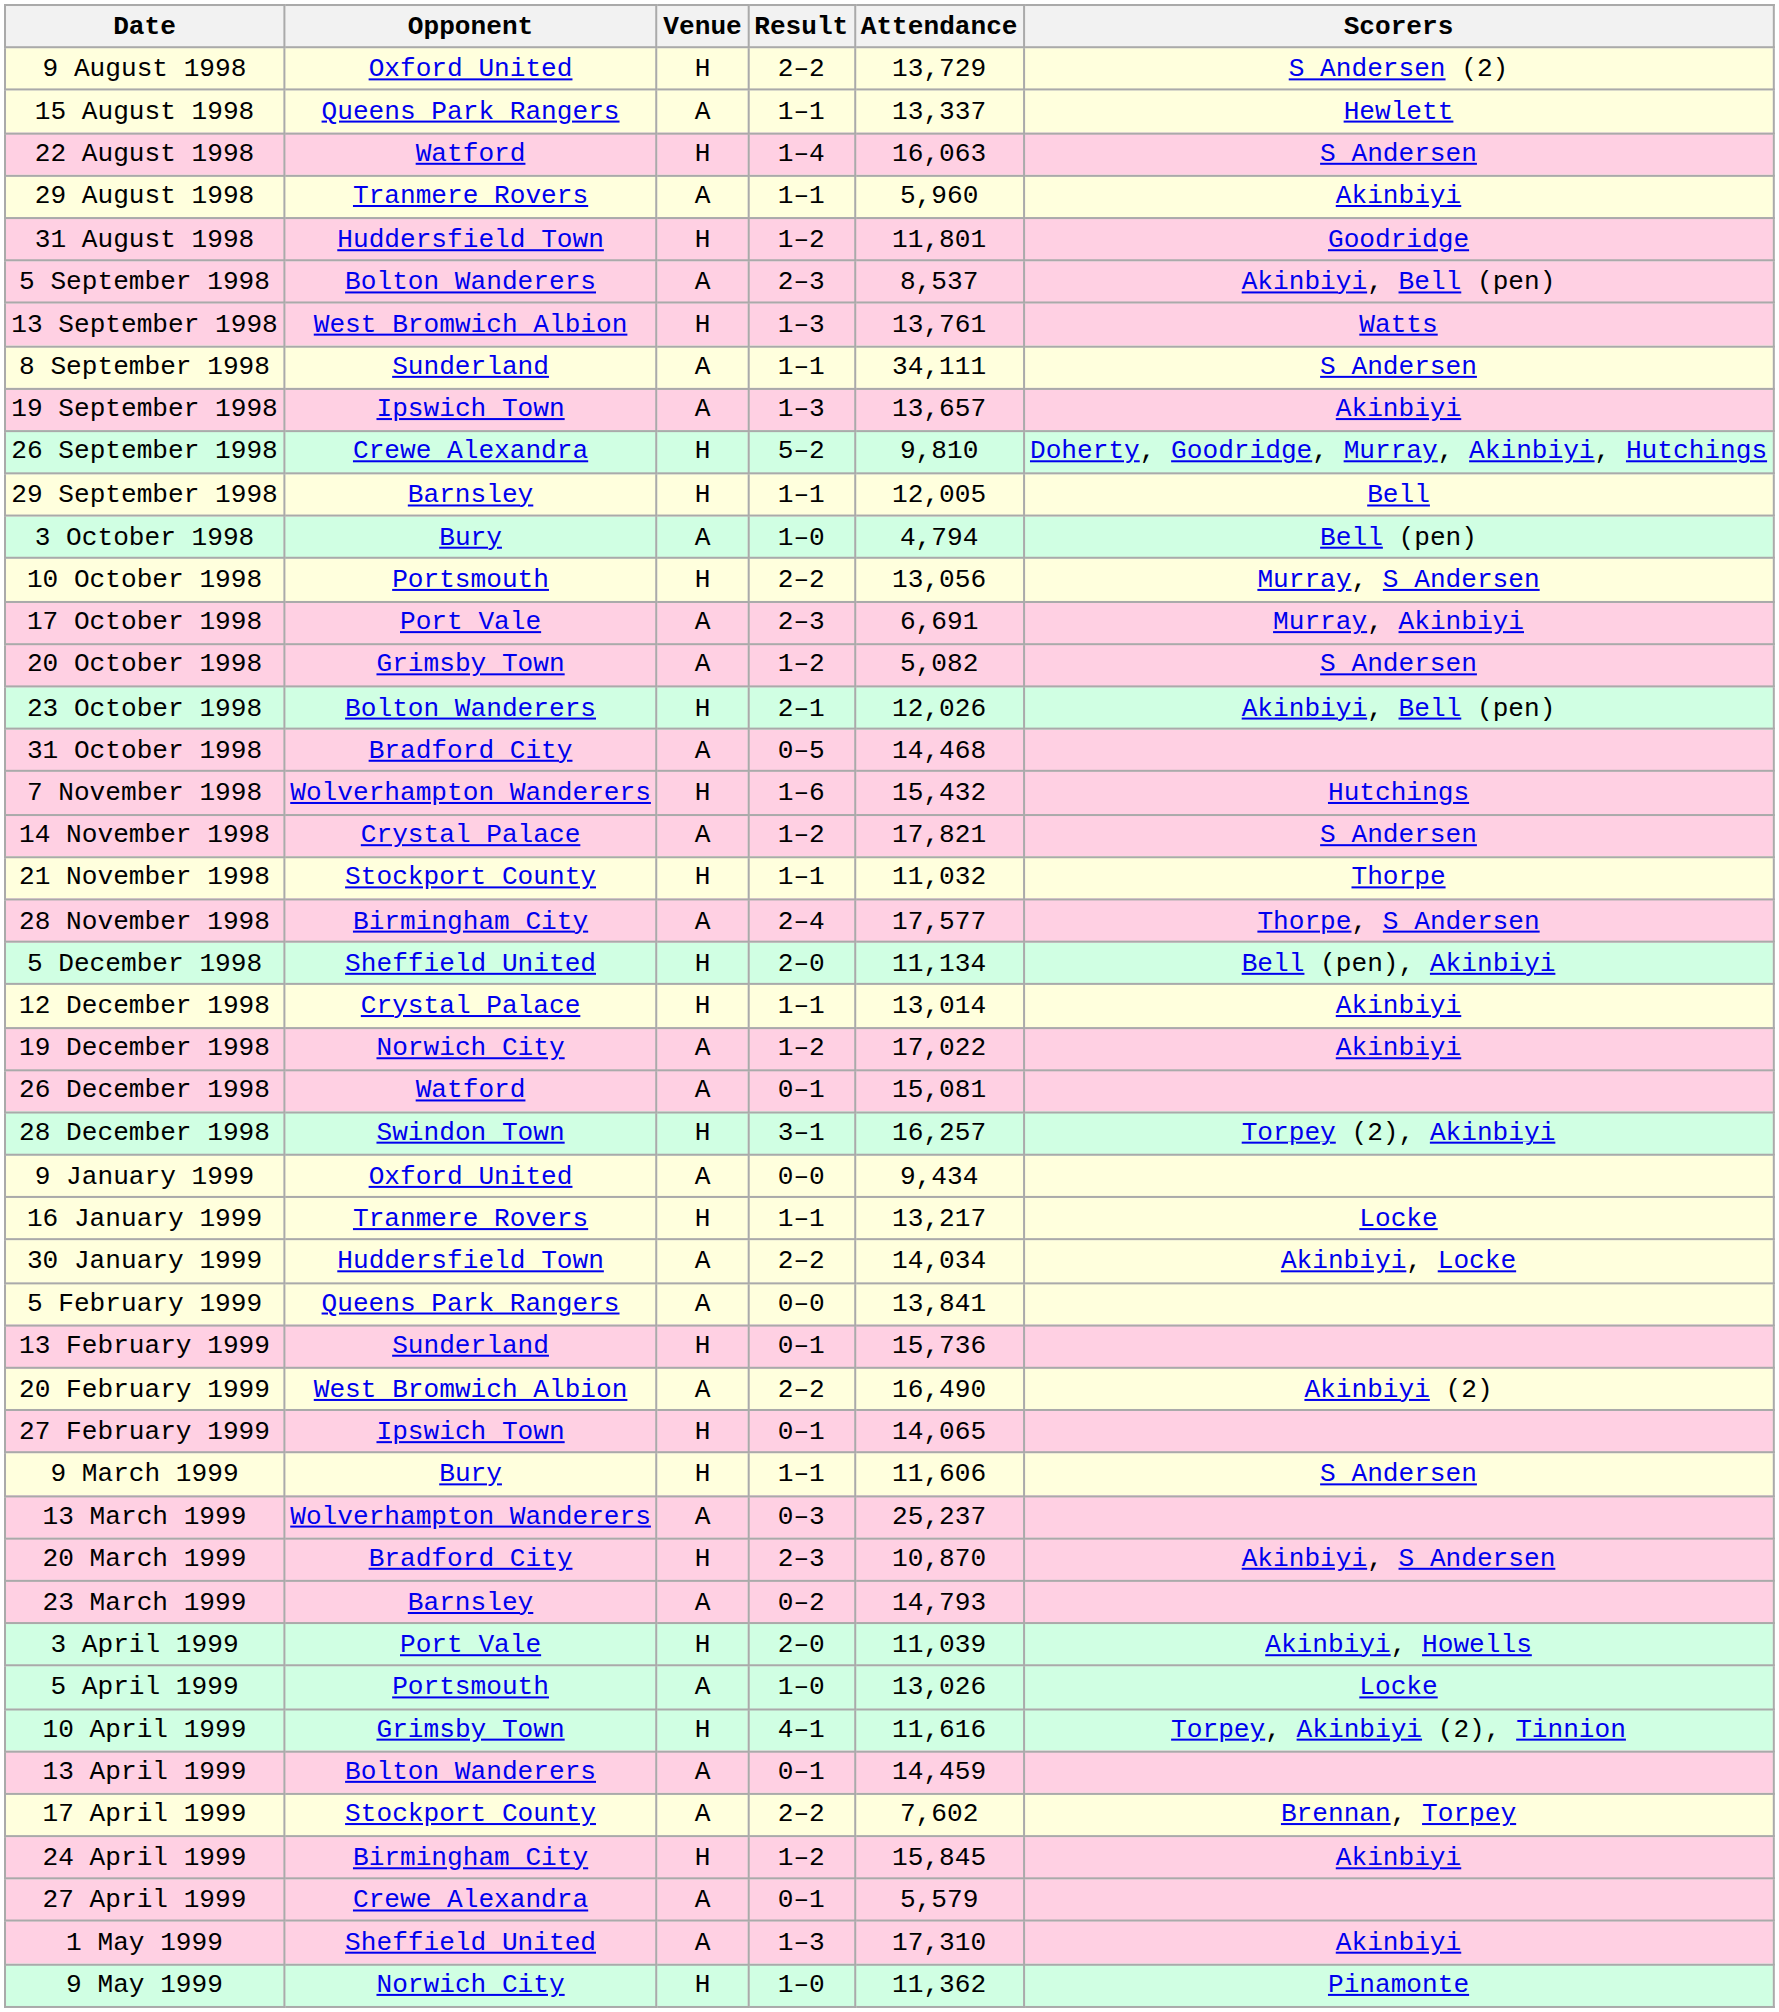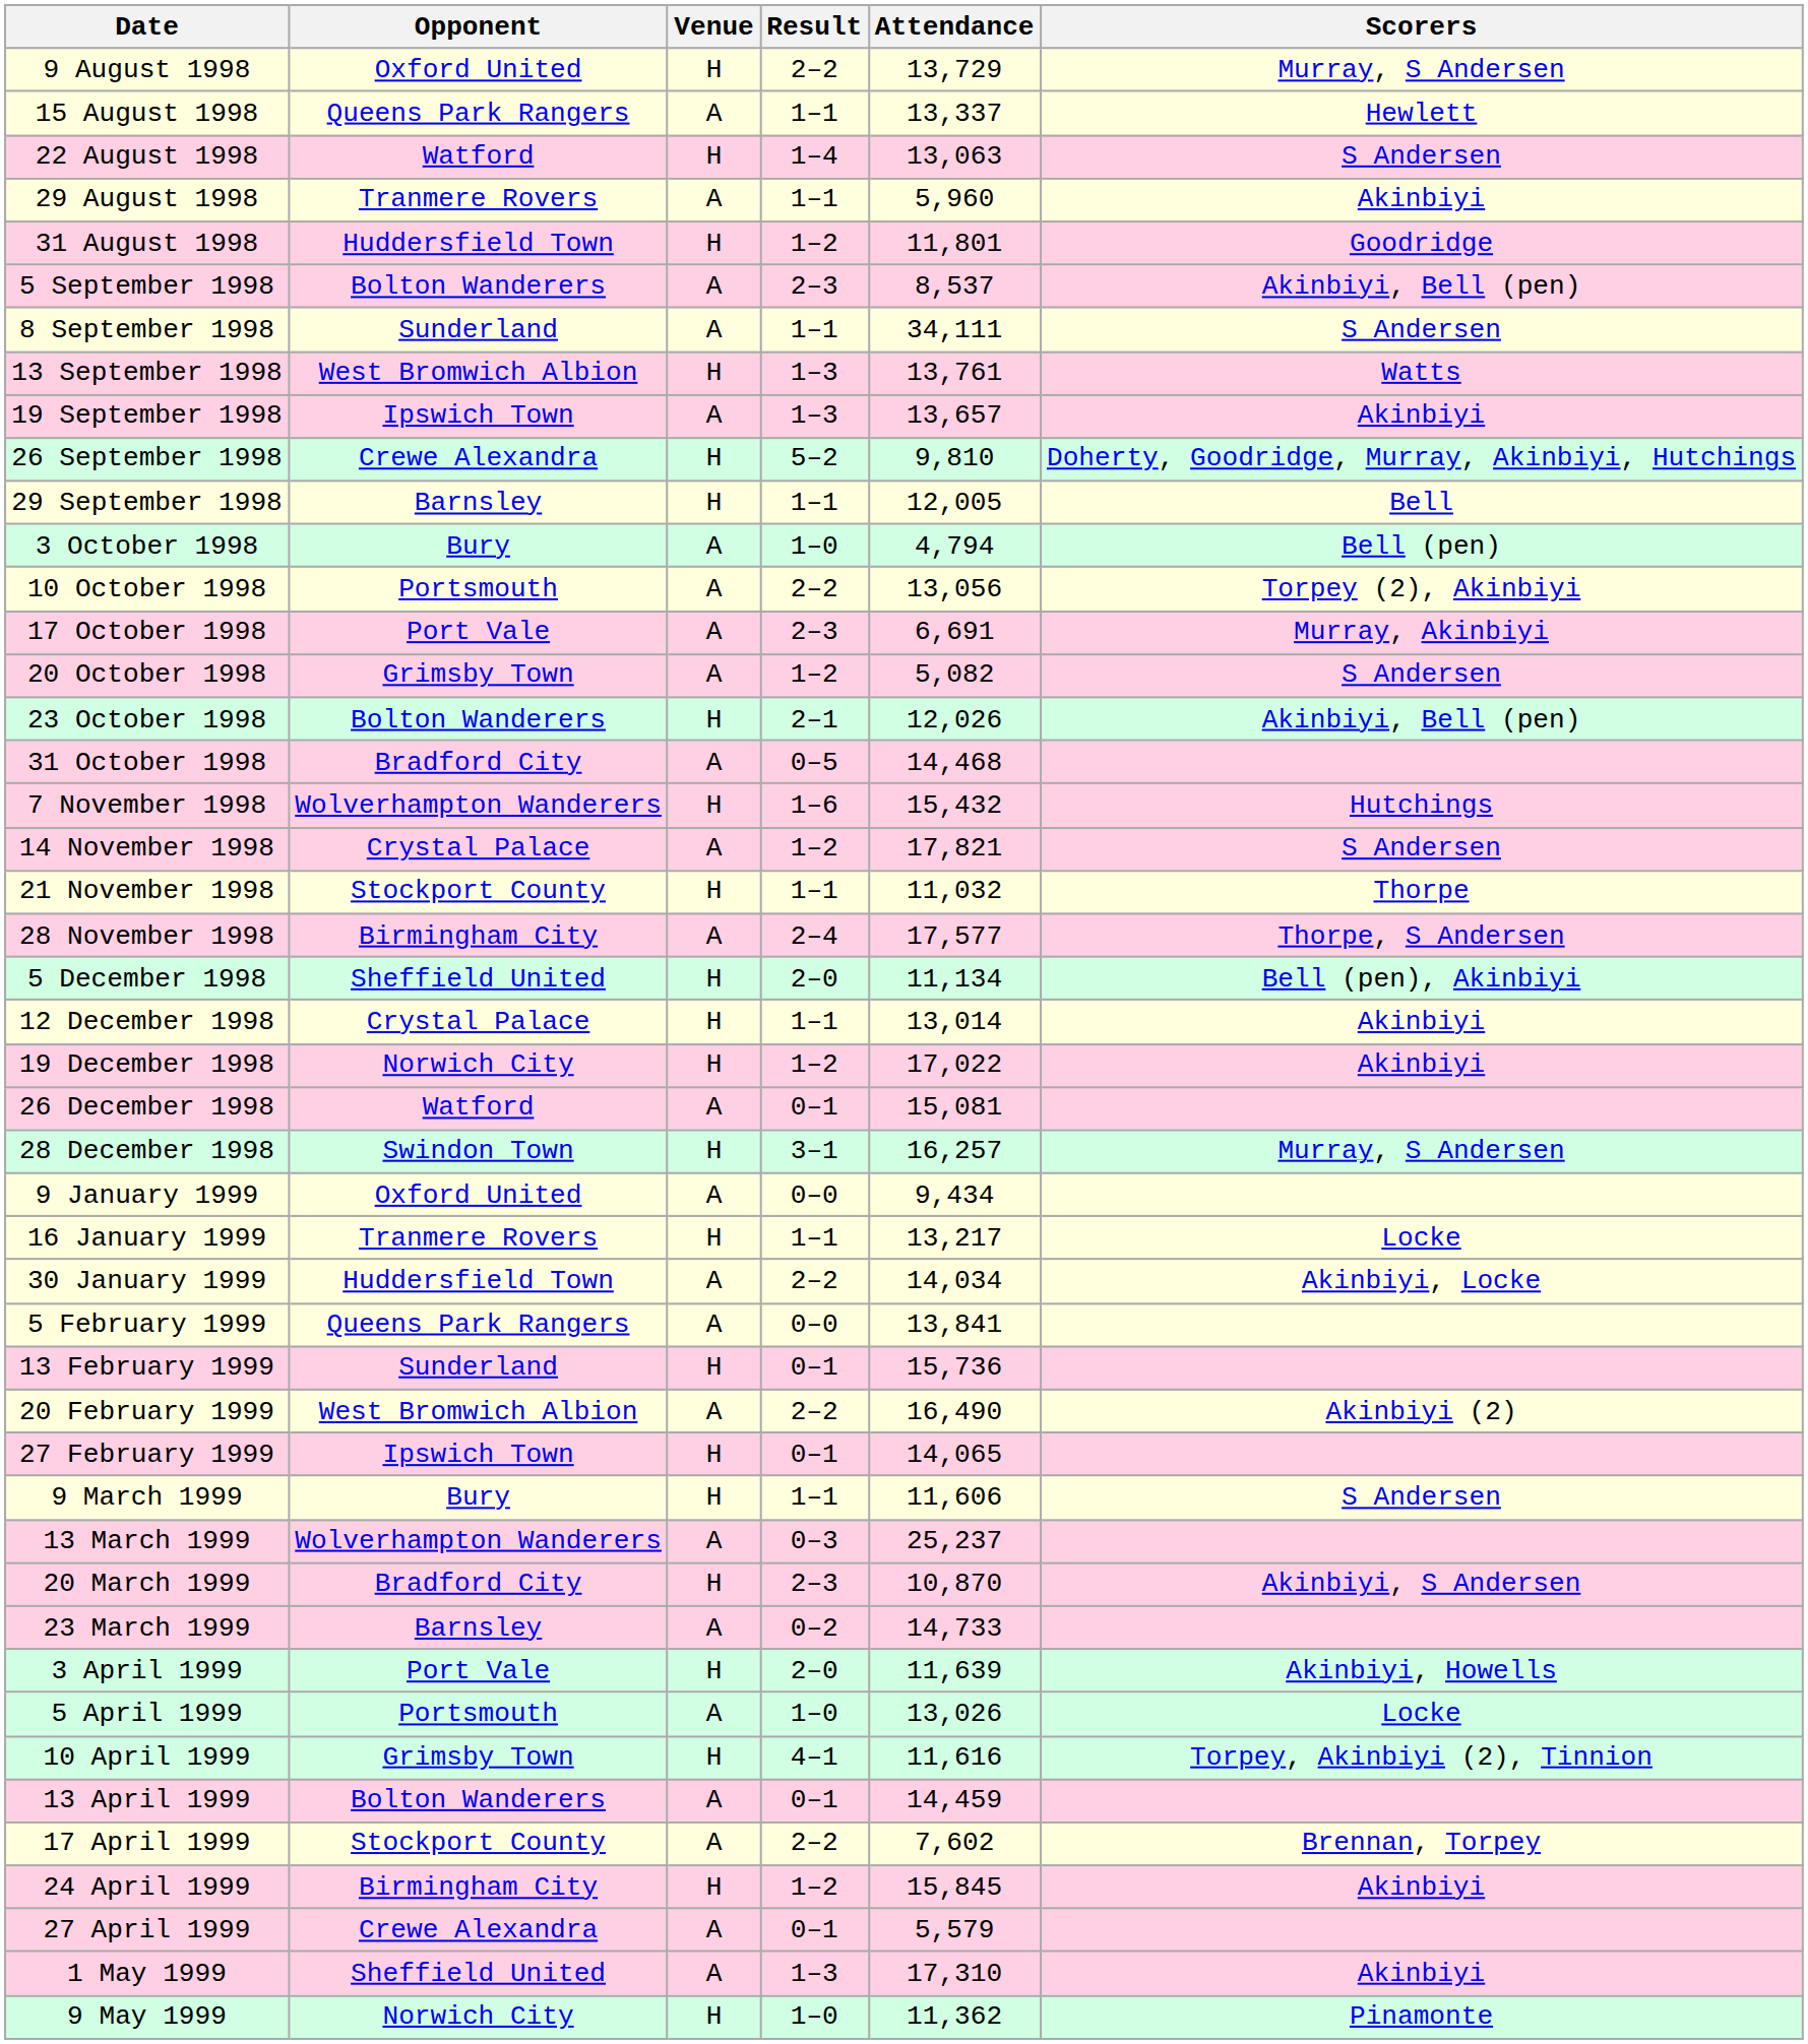9 August 1998 | Scorers: S Andersen (2) -> Murray, S Andersen
22 August 1998 | Attendance: 16,063 -> 13,063
rows swapped: 8 September 1998 <-> 13 September 1998
10 October 1998 | Venue: H -> A
10 October 1998 | Scorers: Murray, S Andersen -> Torpey (2), Akinbiyi
19 December 1998 | Venue: A -> H
28 December 1998 | Scorers: Torpey (2), Akinbiyi -> Murray, S Andersen
23 March 1999 | Attendance: 14,793 -> 14,733
3 April 1999 | Attendance: 11,039 -> 11,639
